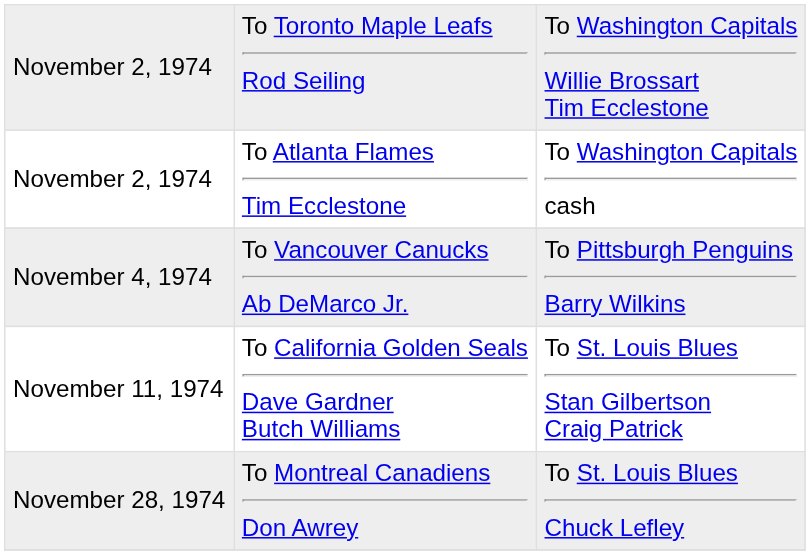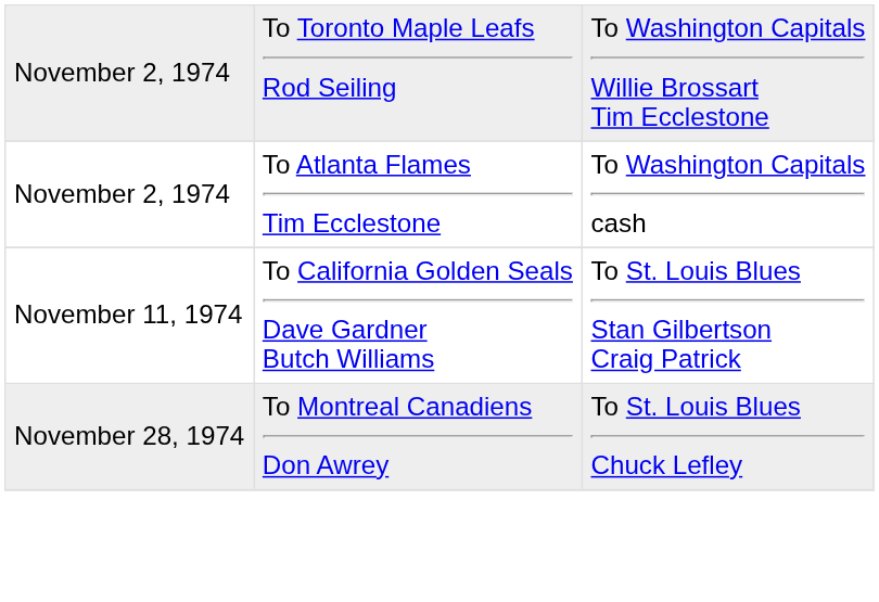- row: November 4, 1974 | To Vancouver Canucks Ab DeMarco Jr. | To Pittsburgh Penguins Barry Wilkins
